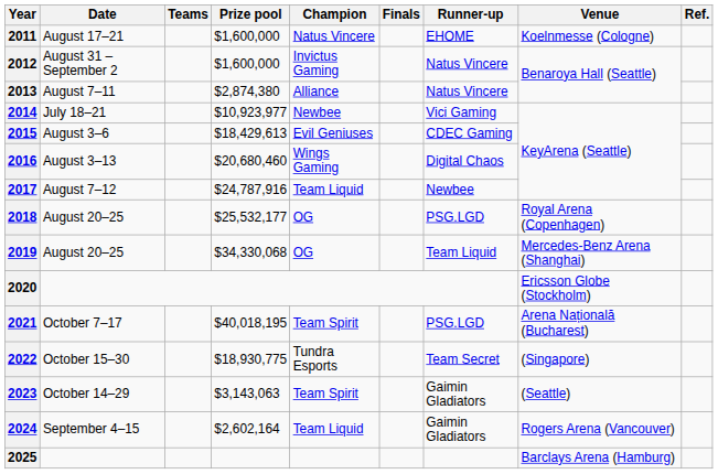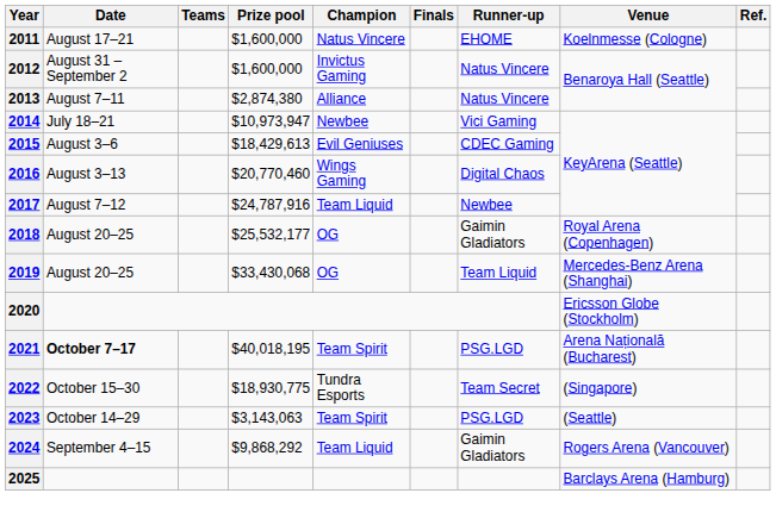2014 | Prize pool: $10,923,977 -> $10,973,947
2016 | Prize pool: $20,680,460 -> $20,770,460
2018 | Runner-up: PSG.LGD -> Gaimin Gladiators
2019 | Prize pool: $34,330,068 -> $33,430,068
2021 | Date: normal -> bold
2023 | Runner-up: Gaimin Gladiators -> PSG.LGD
2024 | Prize pool: $2,602,164 -> $9,868,292
